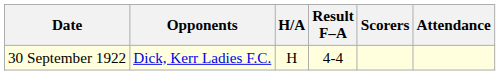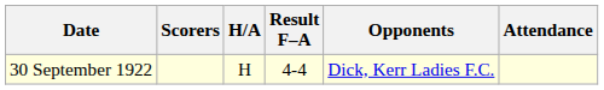columns swapped: Opponents <-> Scorers
